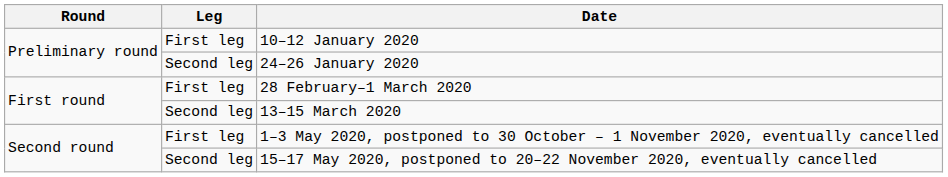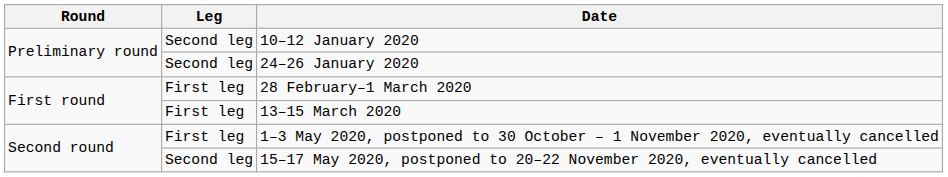10–12 January 2020 | Leg: First leg -> Second leg
13–15 March 2020 | Leg: Second leg -> First leg
